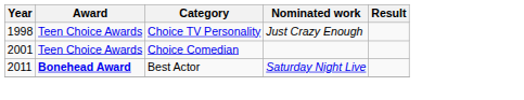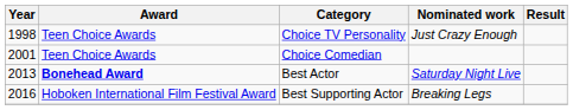Best Actor | Year: 2011 -> 2013
+ row: 2016 | Hoboken International Film Festival Award | Best Supporting Actor | Breaking Legs
